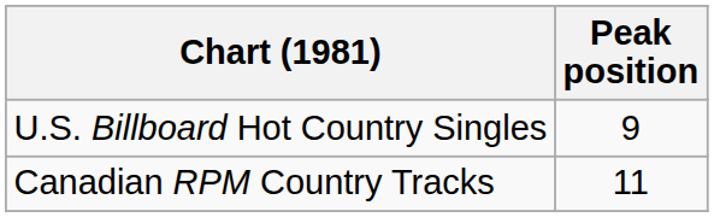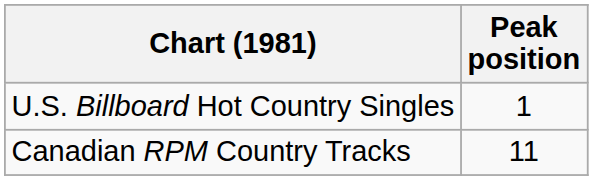U.S. Billboard Hot Country Singles | Peak position: 9 -> 1
